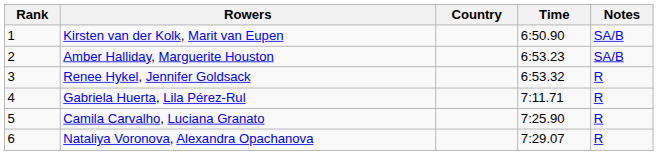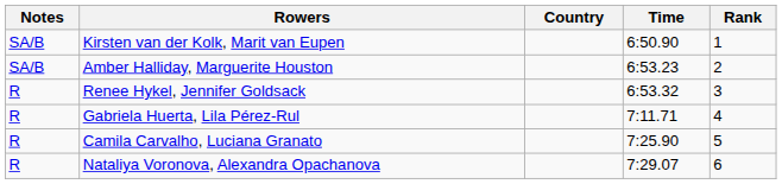columns swapped: Rank <-> Notes
